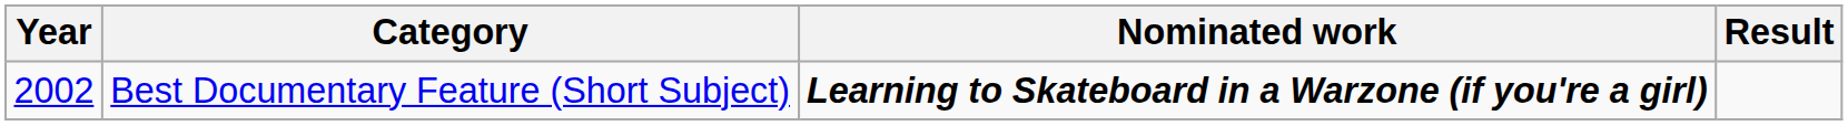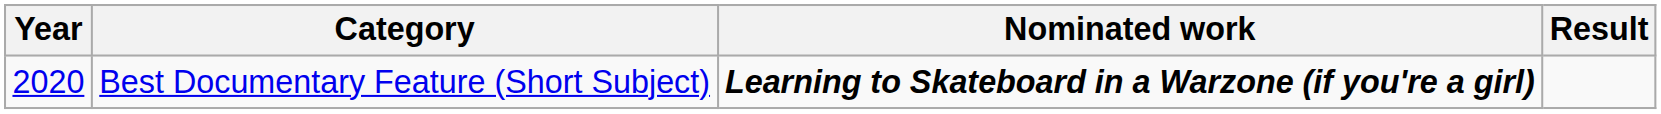Best Documentary Feature (Short Subject) | Year: 2002 -> 2020
